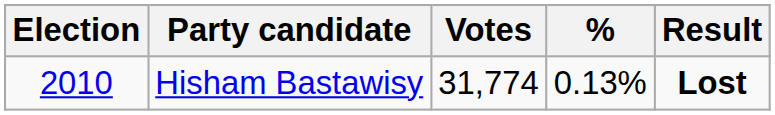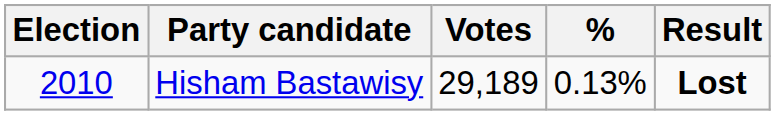Hisham Bastawisy | Votes: 31,774 -> 29,189
